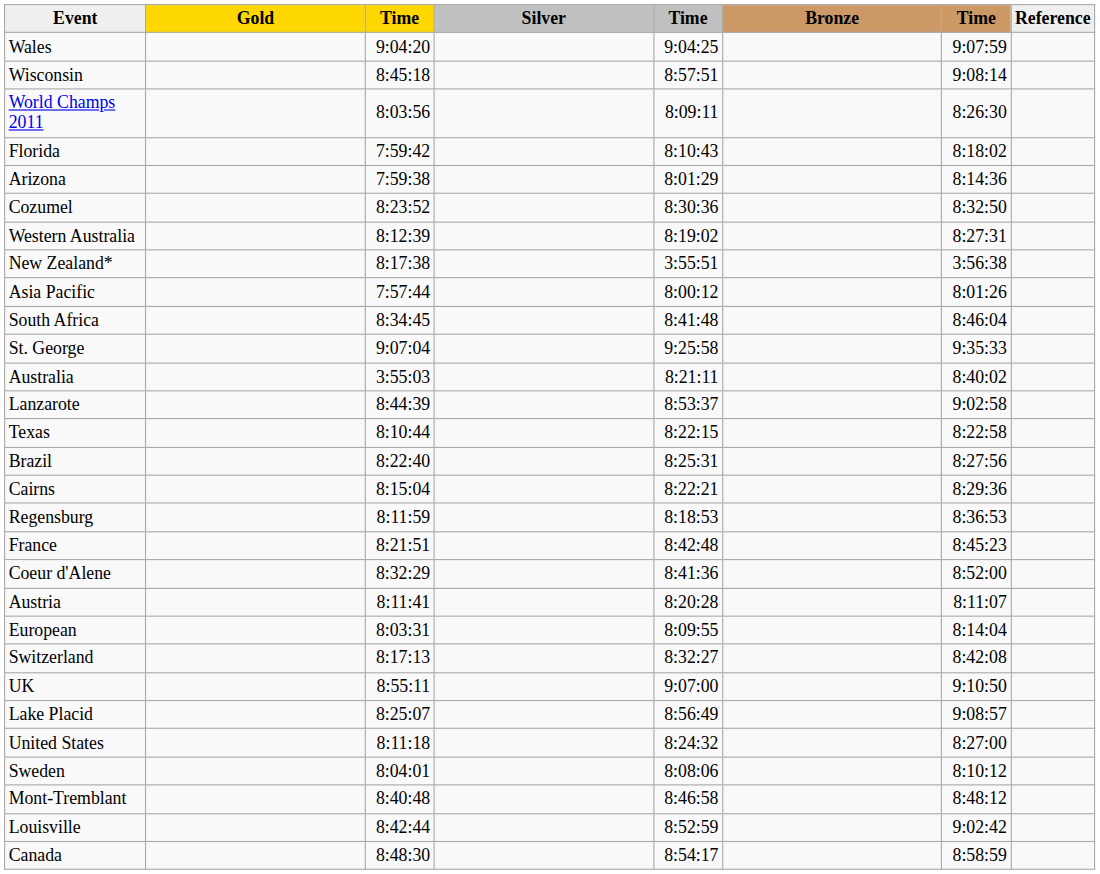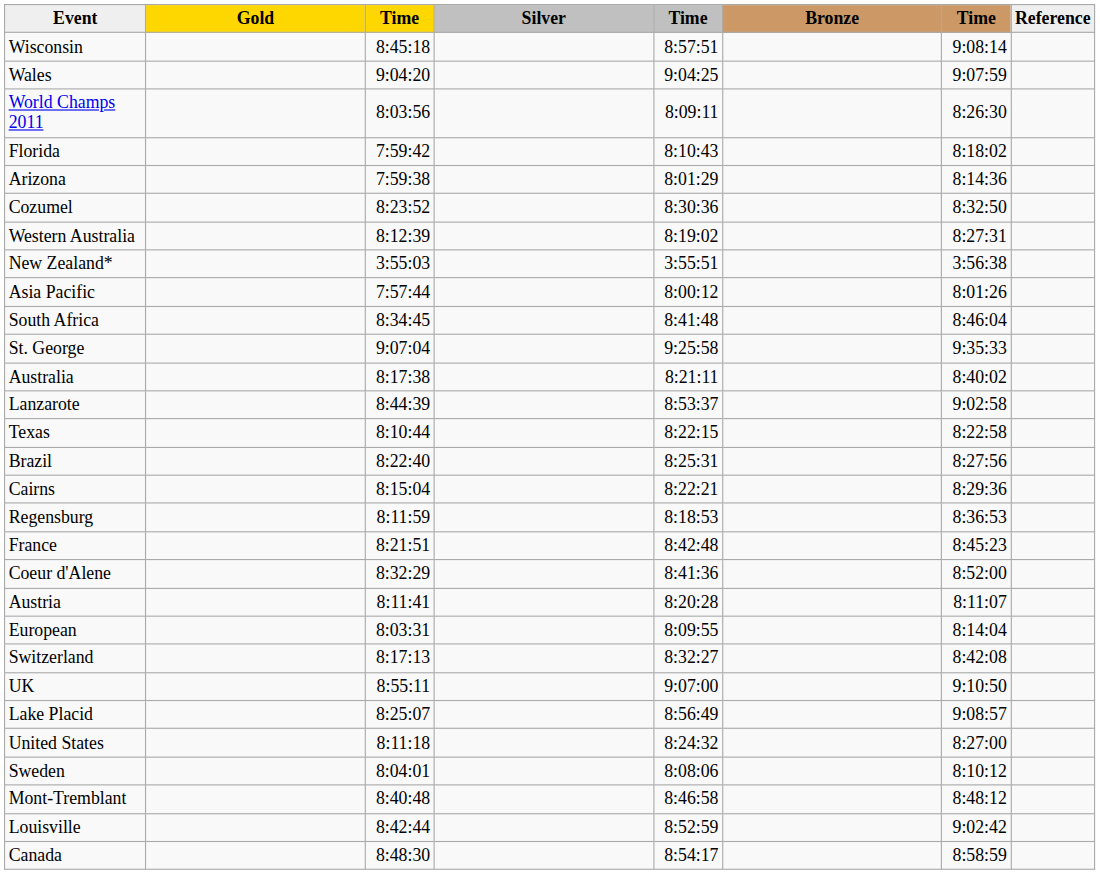rows swapped: Wales <-> Wisconsin
New Zealand* | column 3: 8:17:38 -> 3:55:03
Australia | column 3: 3:55:03 -> 8:17:38
